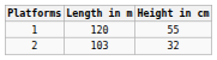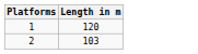- column: Height in cm | 55 | 32
